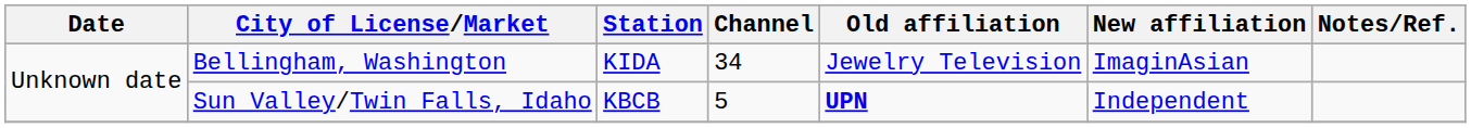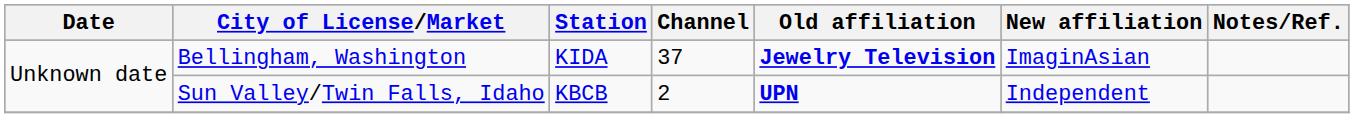Bellingham, Washington | Channel: 34 -> 37
Bellingham, Washington | Old affiliation: normal -> bold
Sun Valley/Twin Falls, Idaho | Channel: 5 -> 2
